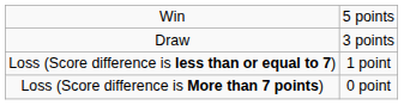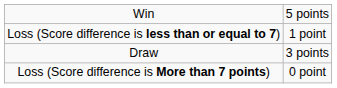rows swapped: Draw <-> Loss (Score difference is less than or equal to 7)
